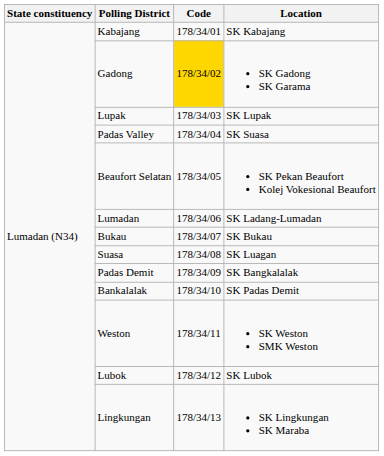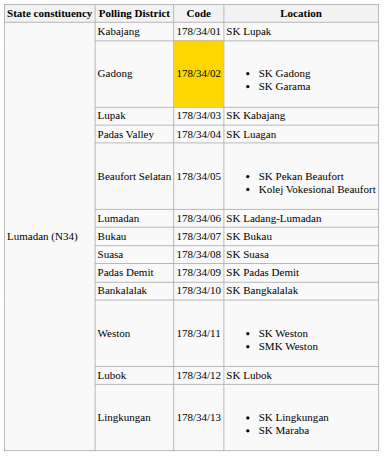Kabajang | Location: SK Kabajang -> SK Lupak
Lupak | Location: SK Lupak -> SK Kabajang
Padas Valley | Location: SK Suasa -> SK Luagan
Suasa | Location: SK Luagan -> SK Suasa
Padas Demit | Location: SK Bangkalalak -> SK Padas Demit
Bankalalak | Location: SK Padas Demit -> SK Bangkalalak
